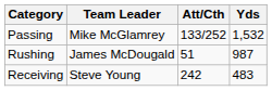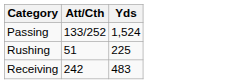- column: Team Leader | Mike McGlamrey | James McDougald | Steve Young
Passing | Yds: 1,532 -> 1,524
Rushing | Yds: 987 -> 225
